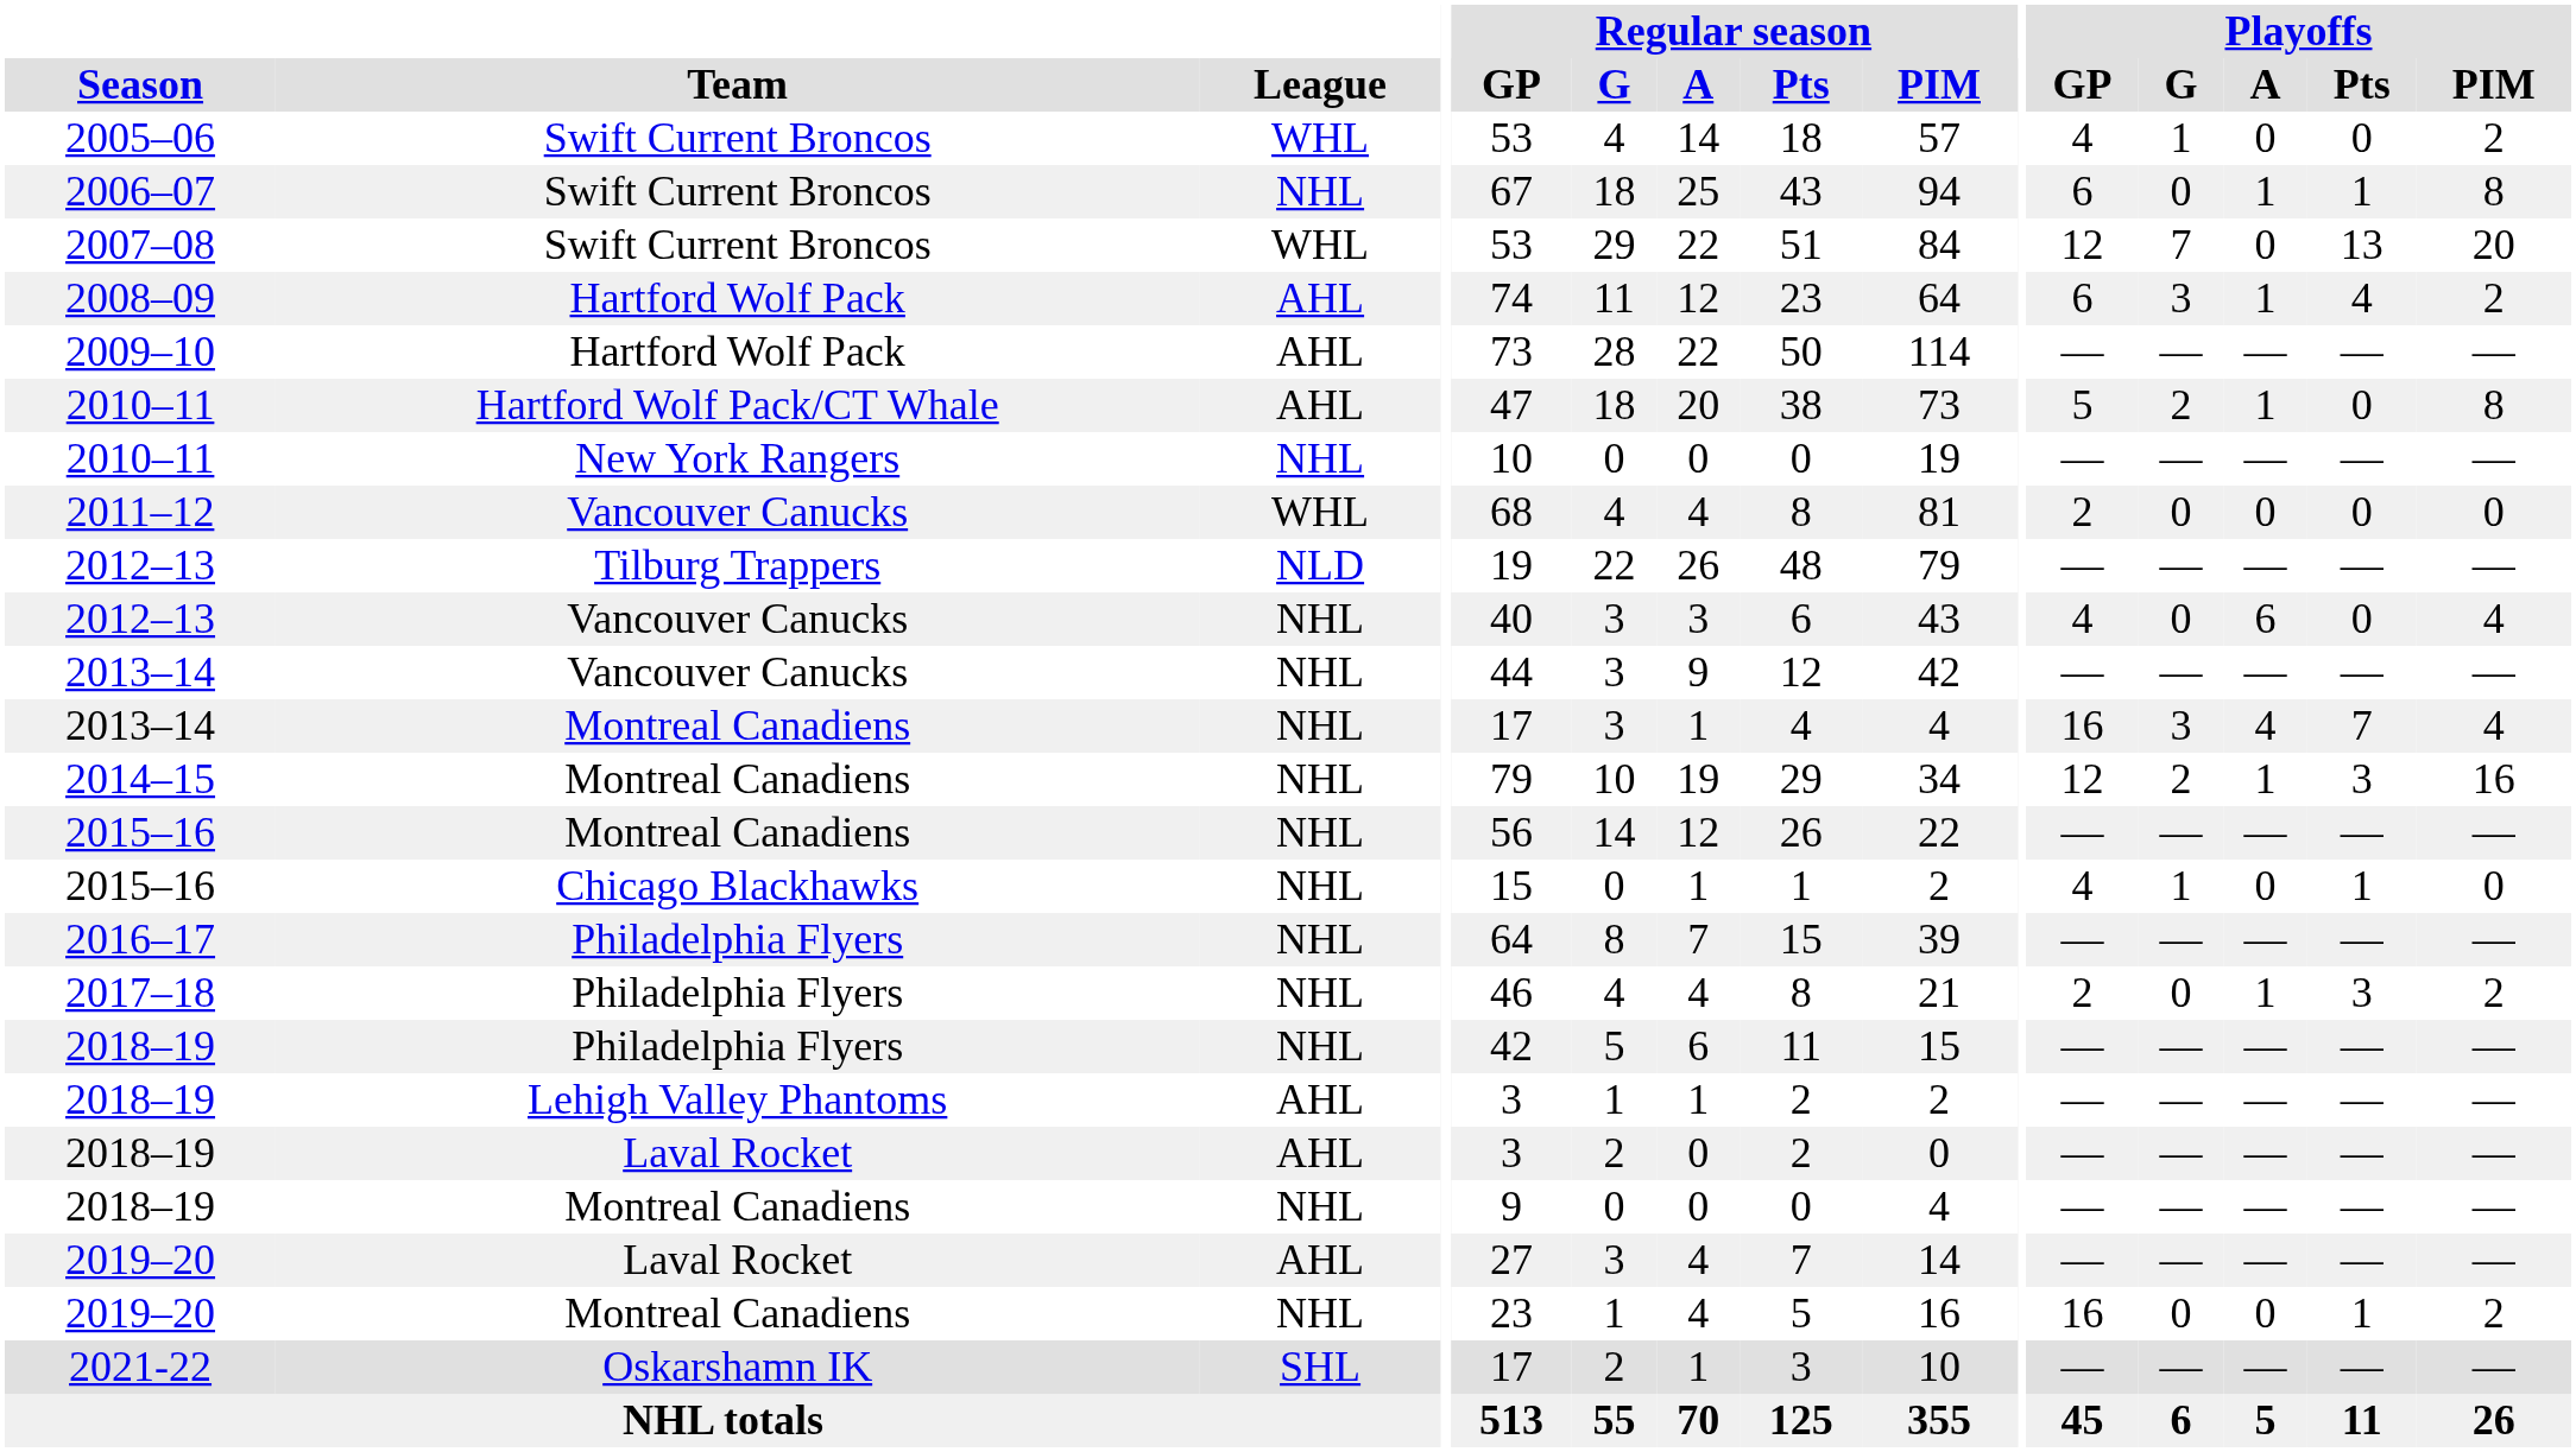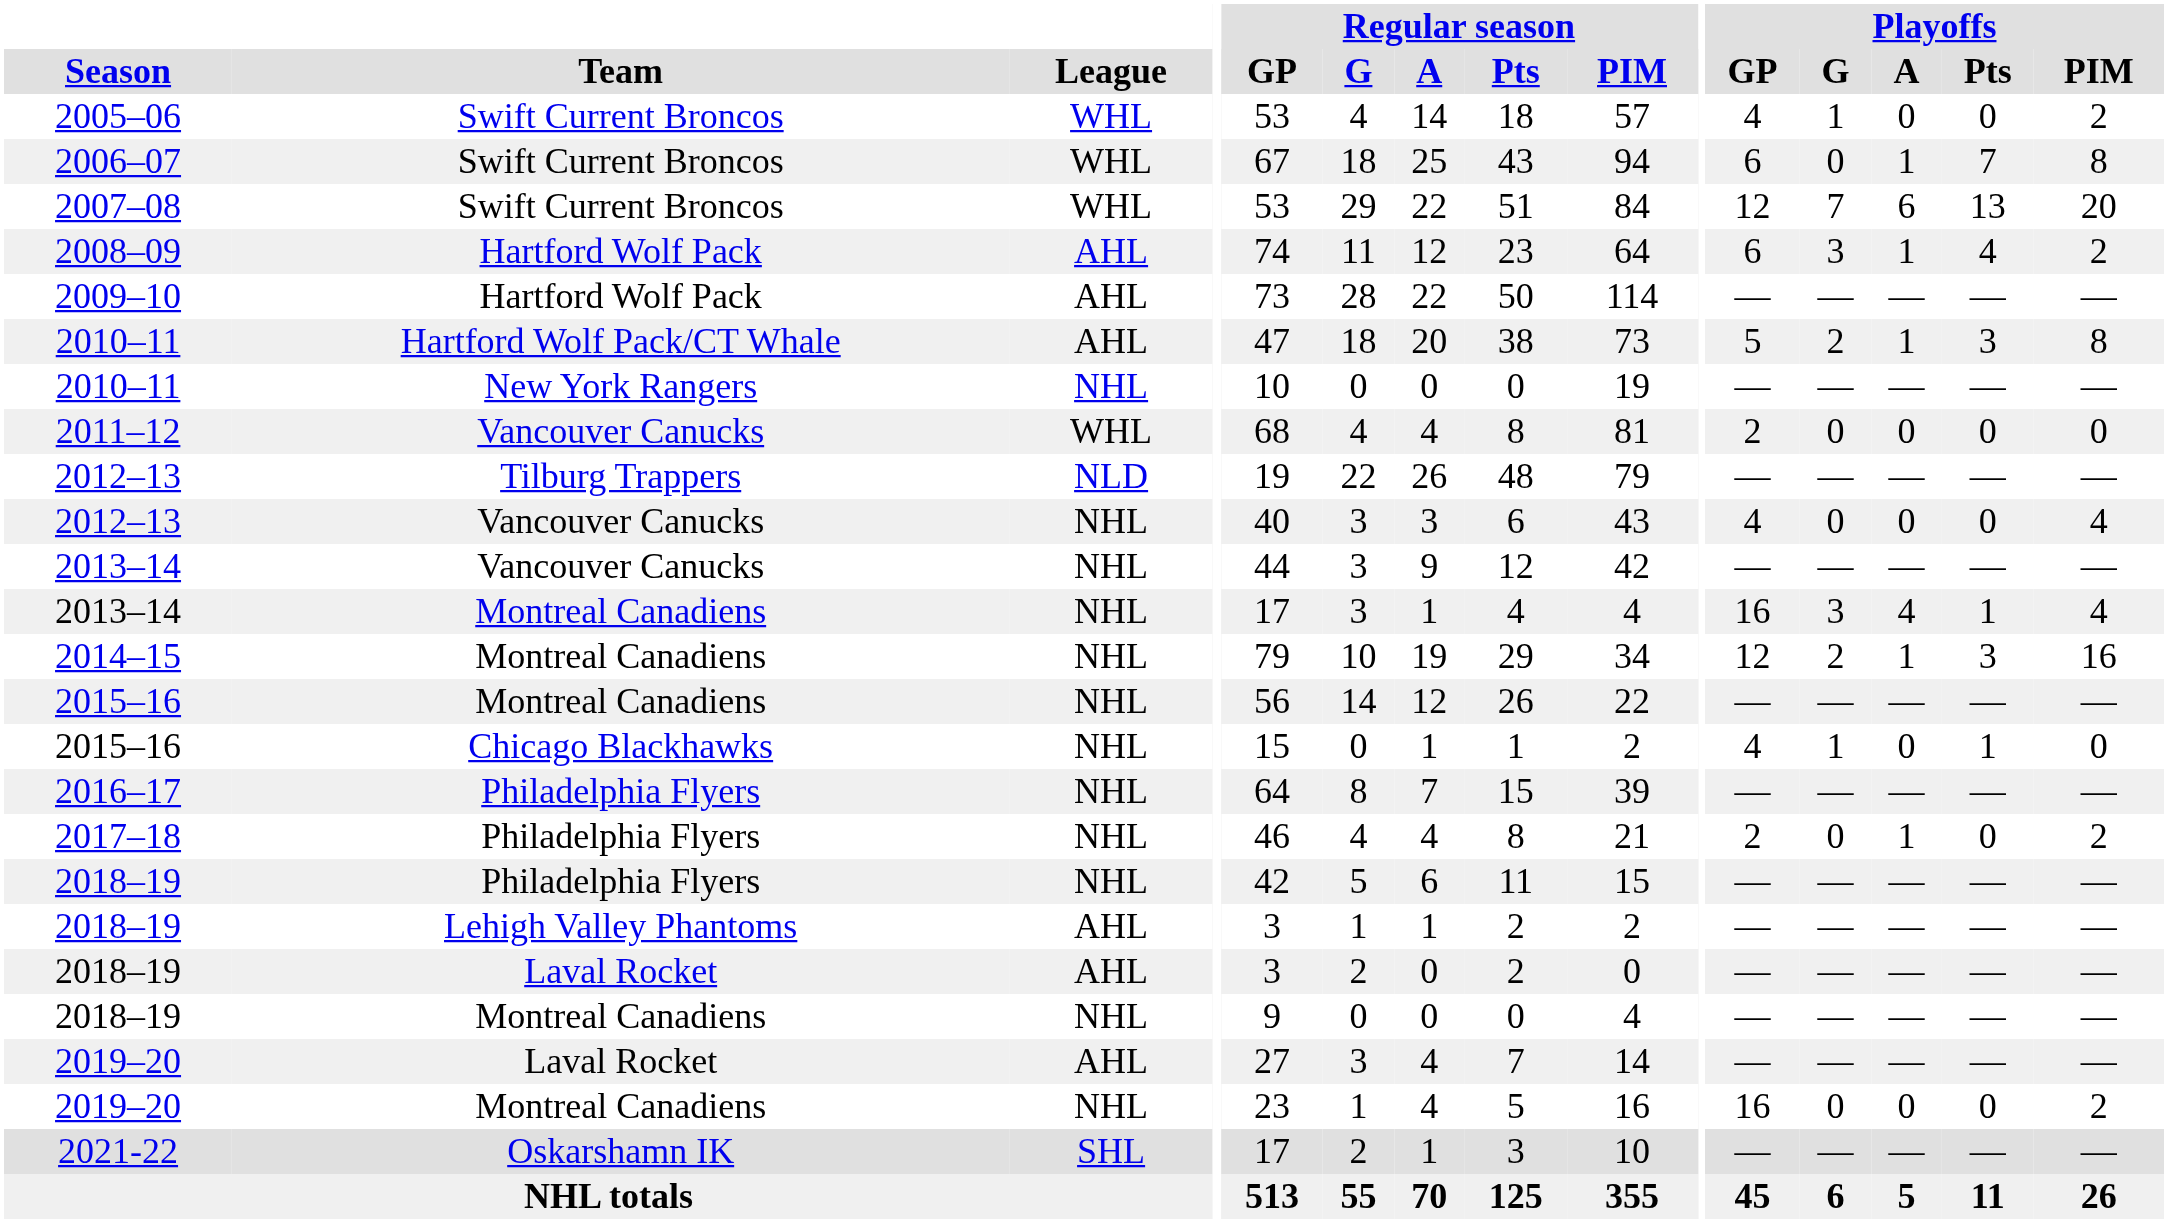2006–07 | League: NHL -> WHL
2006–07 | Playoffs / Pts: 1 -> 7
2007–08 | Playoffs / A: 0 -> 6
2010–11 / Hartford Wolf Pack/CT Whale | Playoffs / Pts: 0 -> 3
2012–13 / Vancouver Canucks | Playoffs / A: 6 -> 0
2013–14 / Montreal Canadiens | Playoffs / Pts: 7 -> 1
2017–18 | Playoffs / Pts: 3 -> 0
2019–20 / Montreal Canadiens | Playoffs / Pts: 1 -> 0
